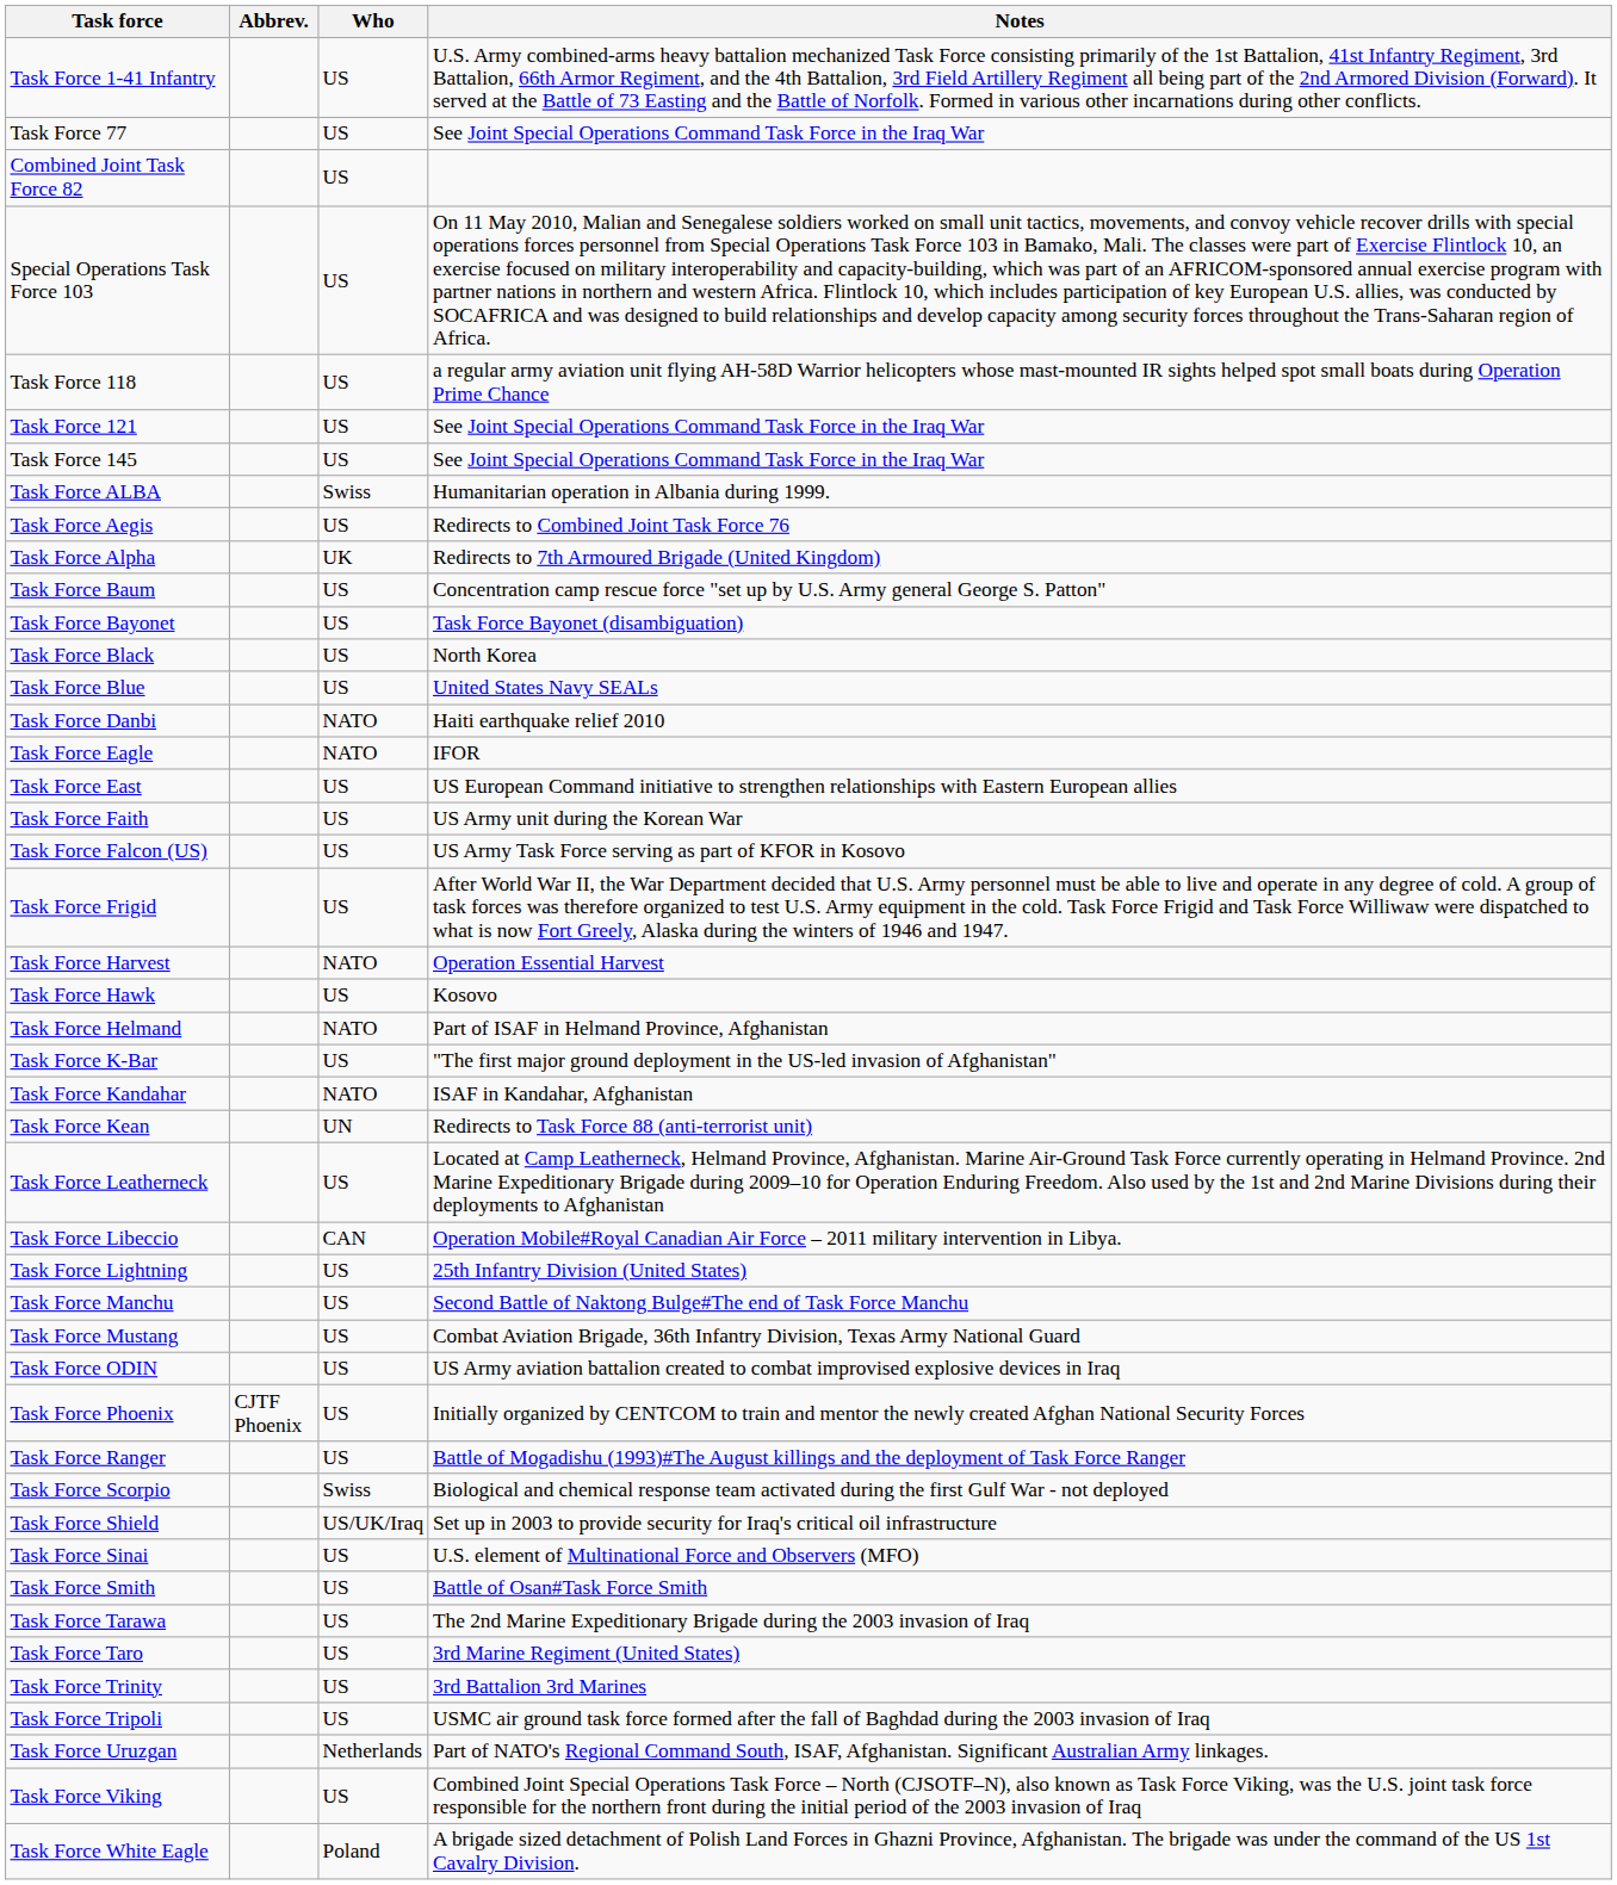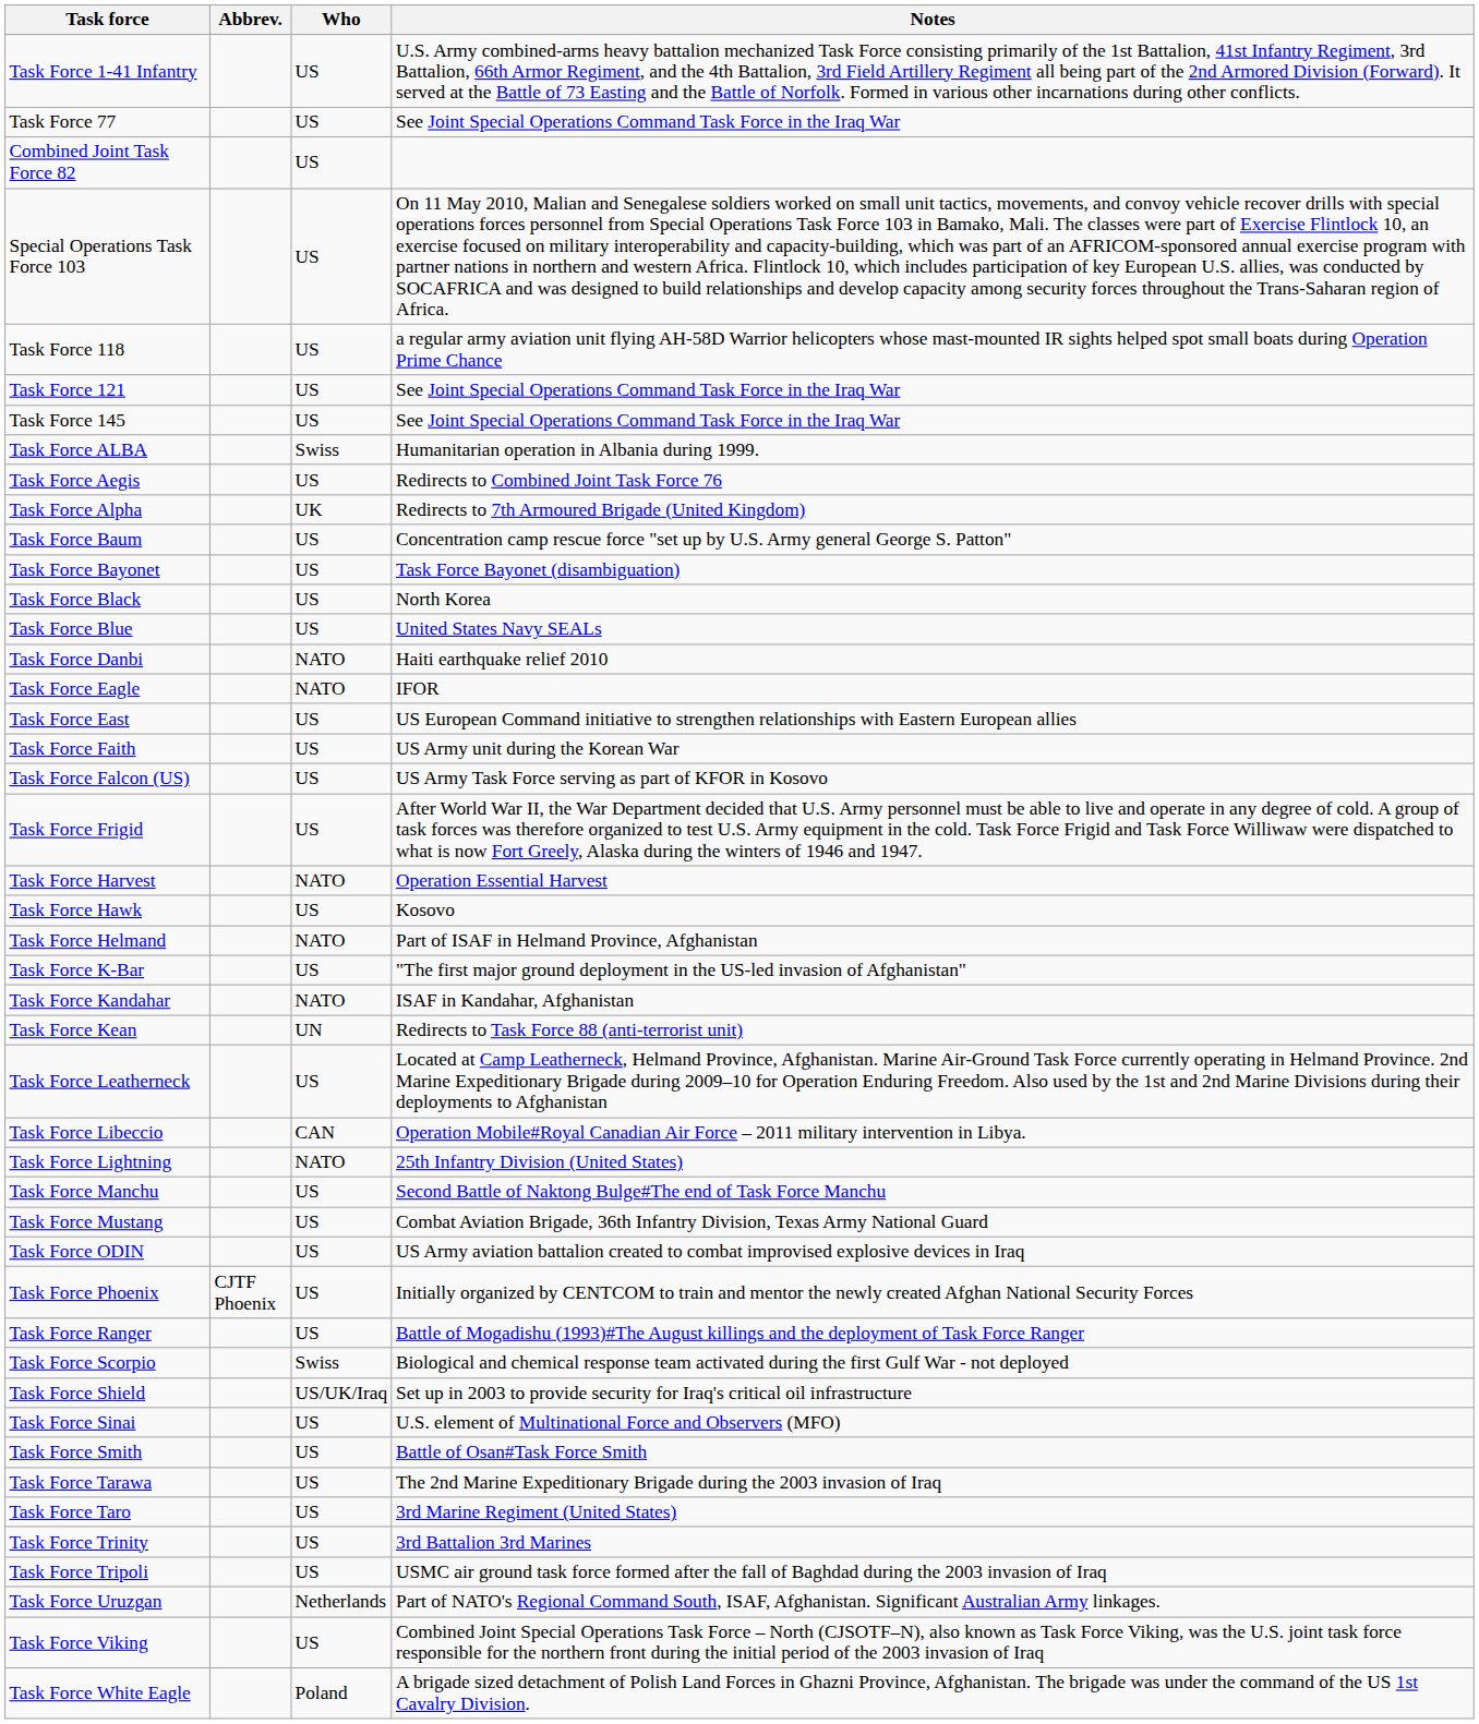Task Force Lightning | Who: US -> NATO
